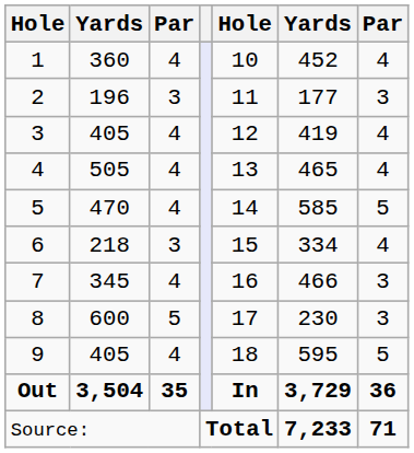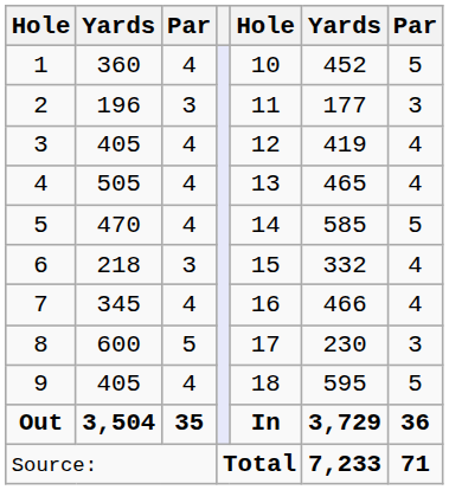1 | column 7: 4 -> 5
6 | column 6: 334 -> 332
7 | column 7: 3 -> 4
